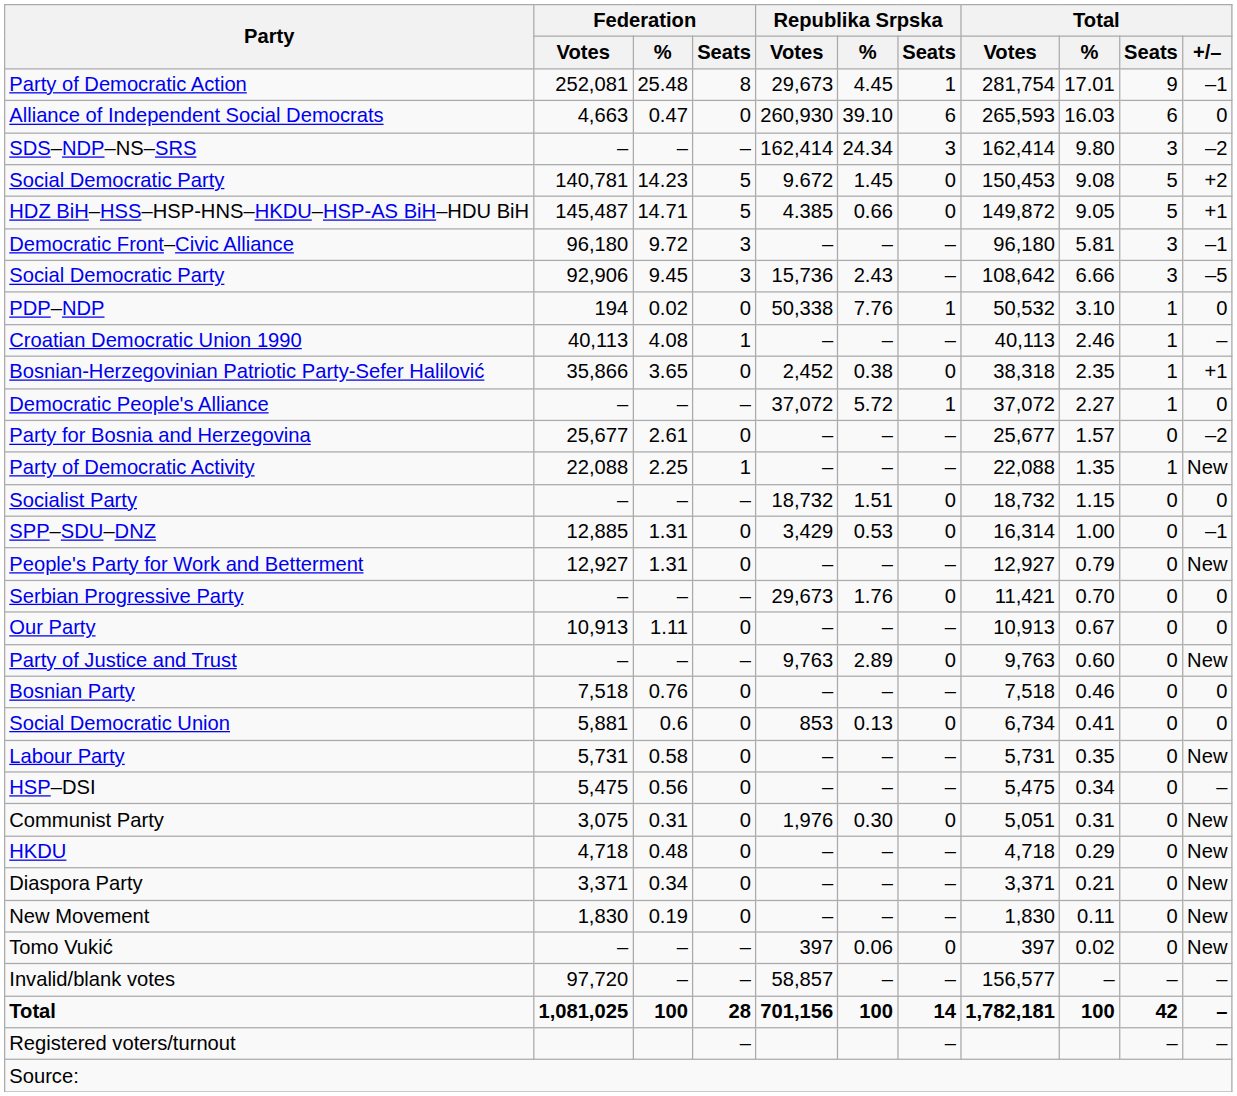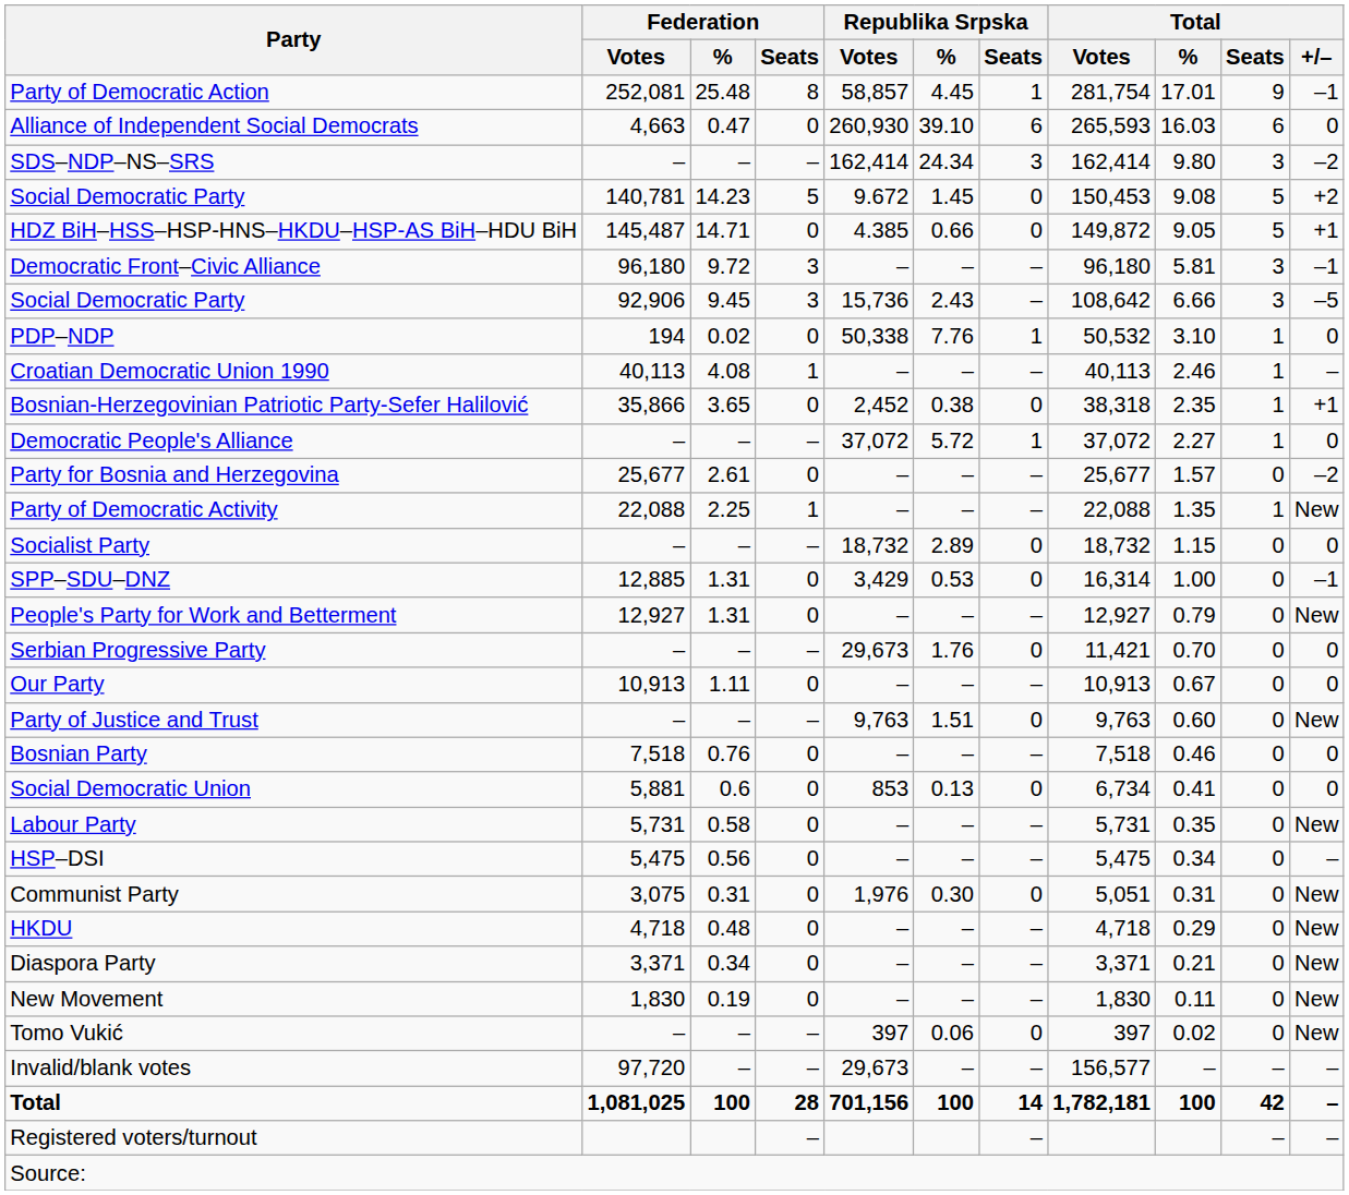Party of Democratic Action | Republika Srpska / Votes: 29,673 -> 58,857
HDZ BiH–HSS–HSP-HNS–HKDU–HSP-AS BiH–HDU BiH | Federation / Seats: 5 -> 0
Socialist Party | Republika Srpska / %: 1.51 -> 2.89
Party of Justice and Trust | Republika Srpska / %: 2.89 -> 1.51
Invalid/blank votes | Republika Srpska / Votes: 58,857 -> 29,673
